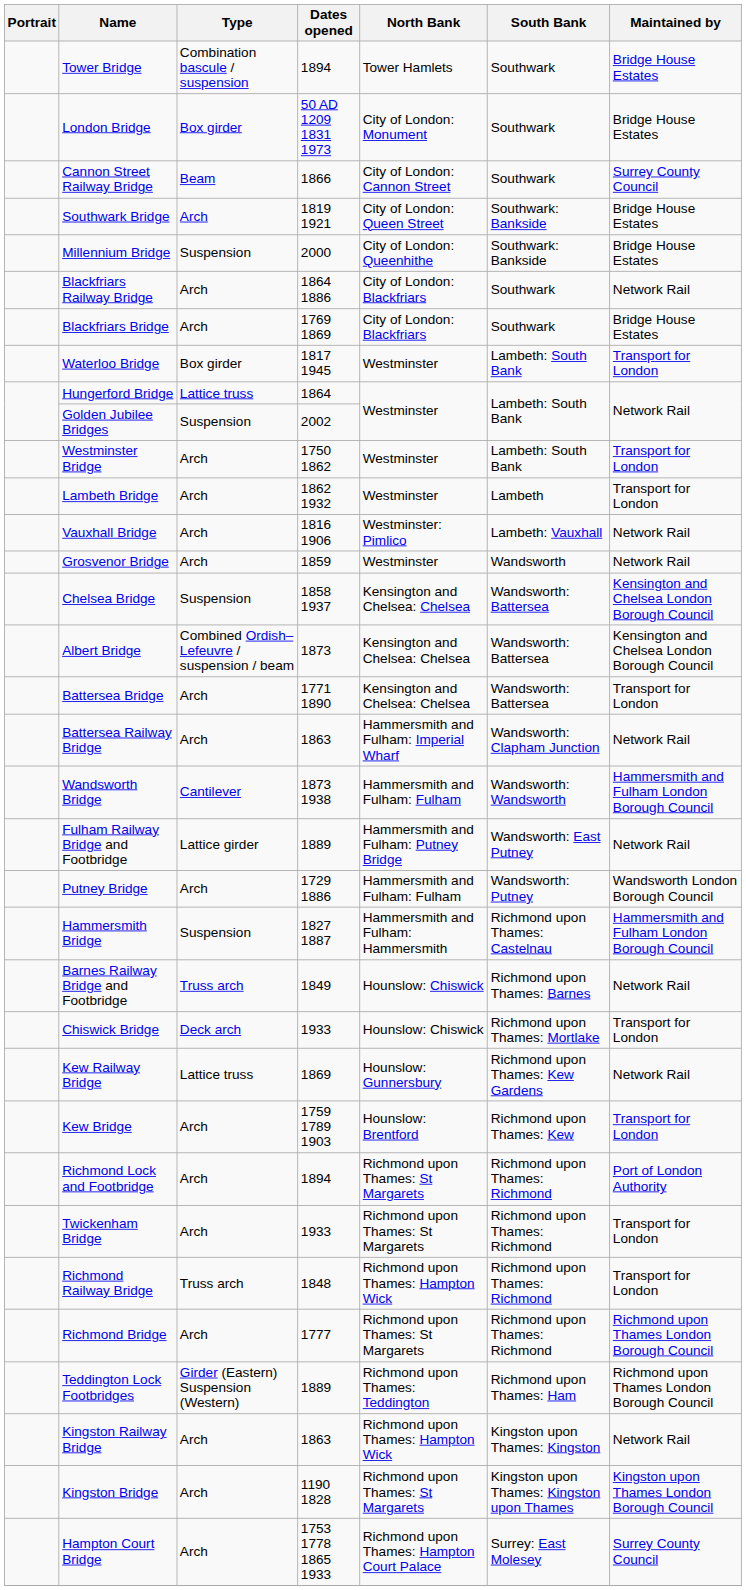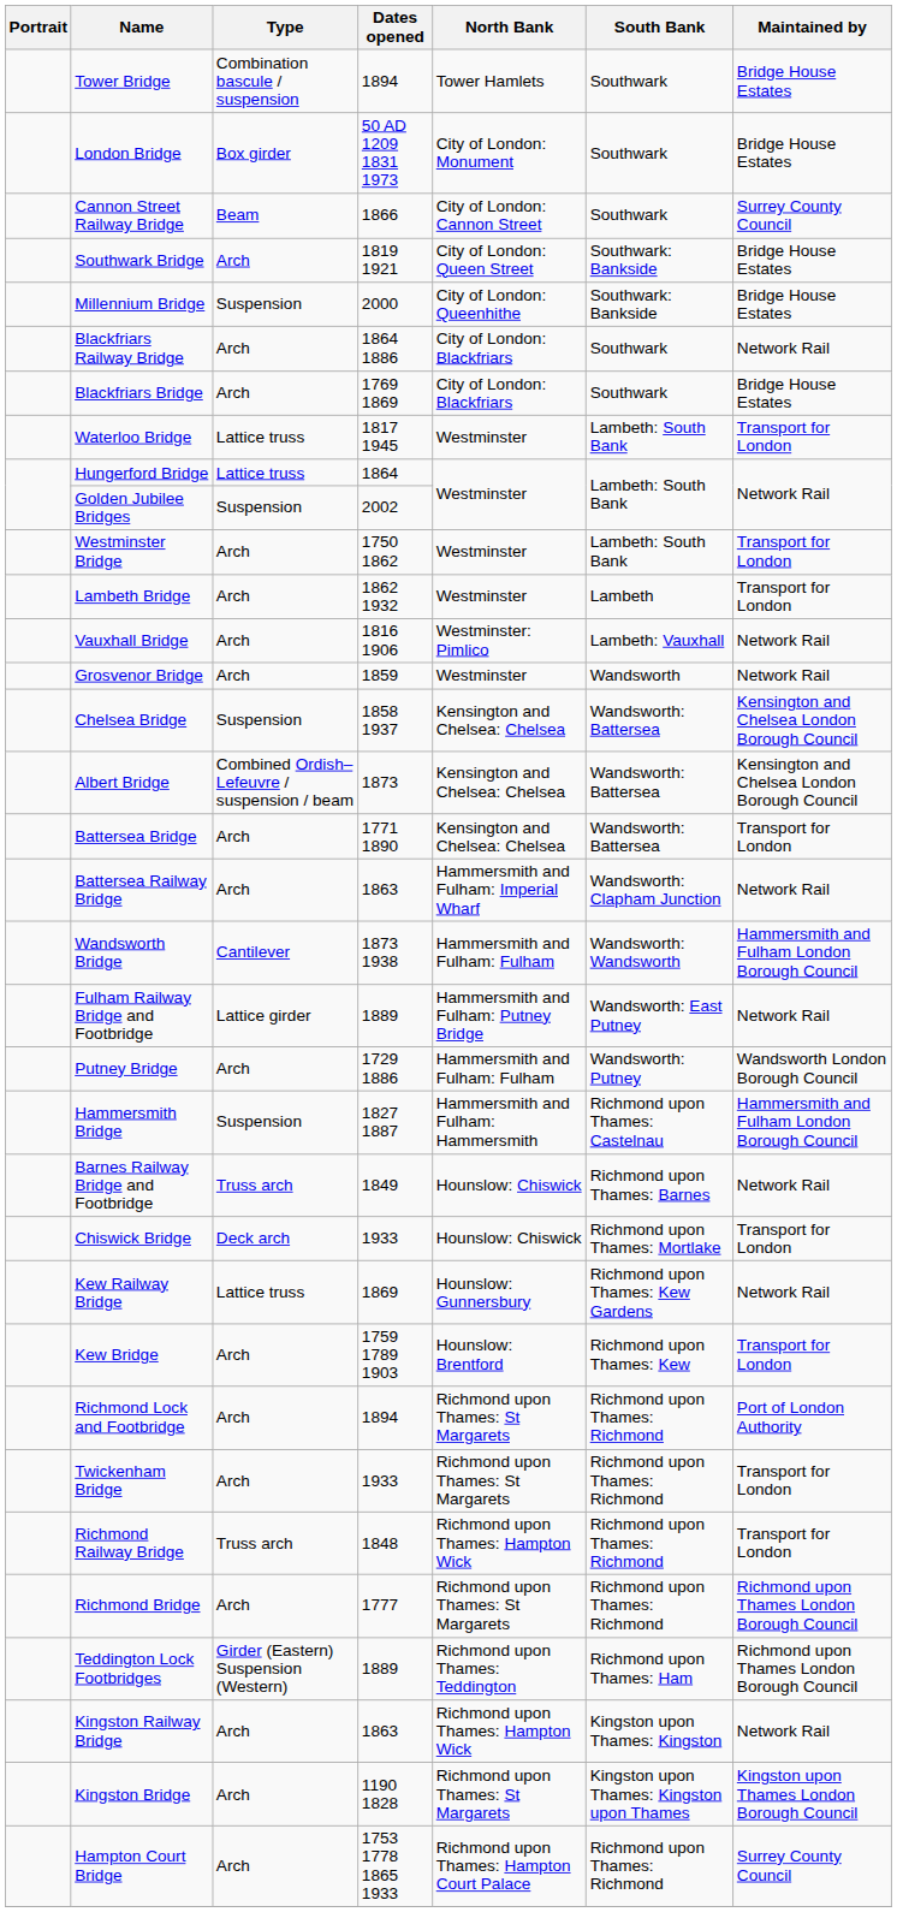Waterloo Bridge | Type: Box girder -> Lattice truss
Hampton Court Bridge | South Bank: Surrey: East Molesey -> Richmond upon Thames: Richmond
